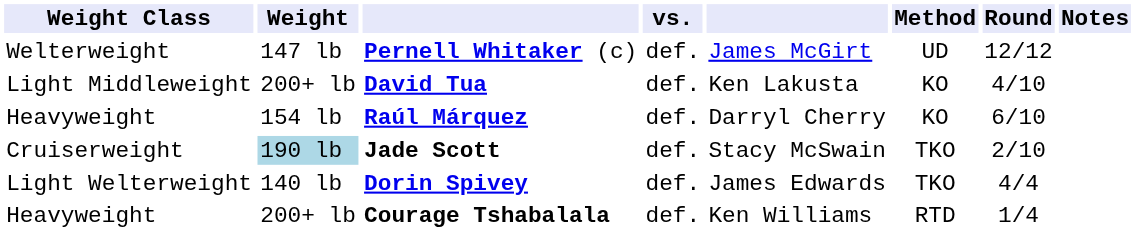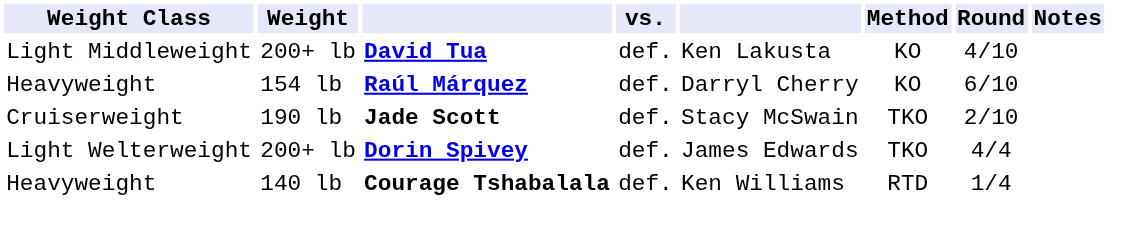- row: Welterweight | 147 lb | Pernell Whitaker (c) | def. | James McGirt | UD | 12/12
Jade Scott | Weight: lightblue background -> no background
Dorin Spivey | Weight: 140 lb -> 200+ lb
Courage Tshabalala | Weight: 200+ lb -> 140 lb
